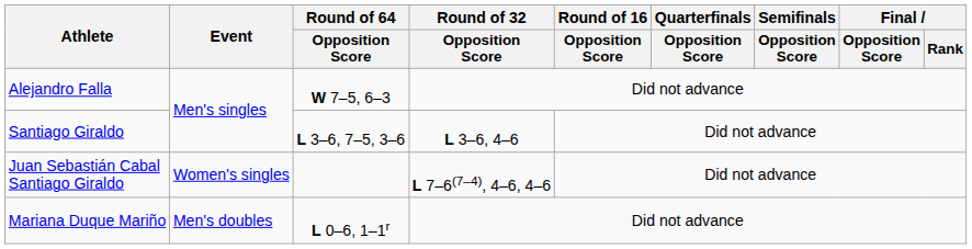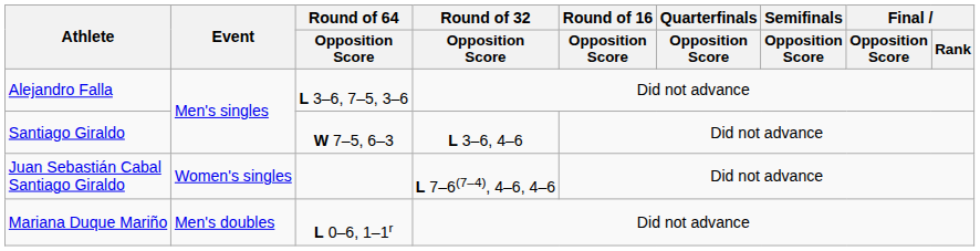Alejandro Falla | Round of 64 / Opposition Score: W 7–5, 6–3 -> L 3–6, 7–5, 3–6
Santiago Giraldo | Round of 64 / Opposition Score: L 3–6, 7–5, 3–6 -> W 7–5, 6–3
